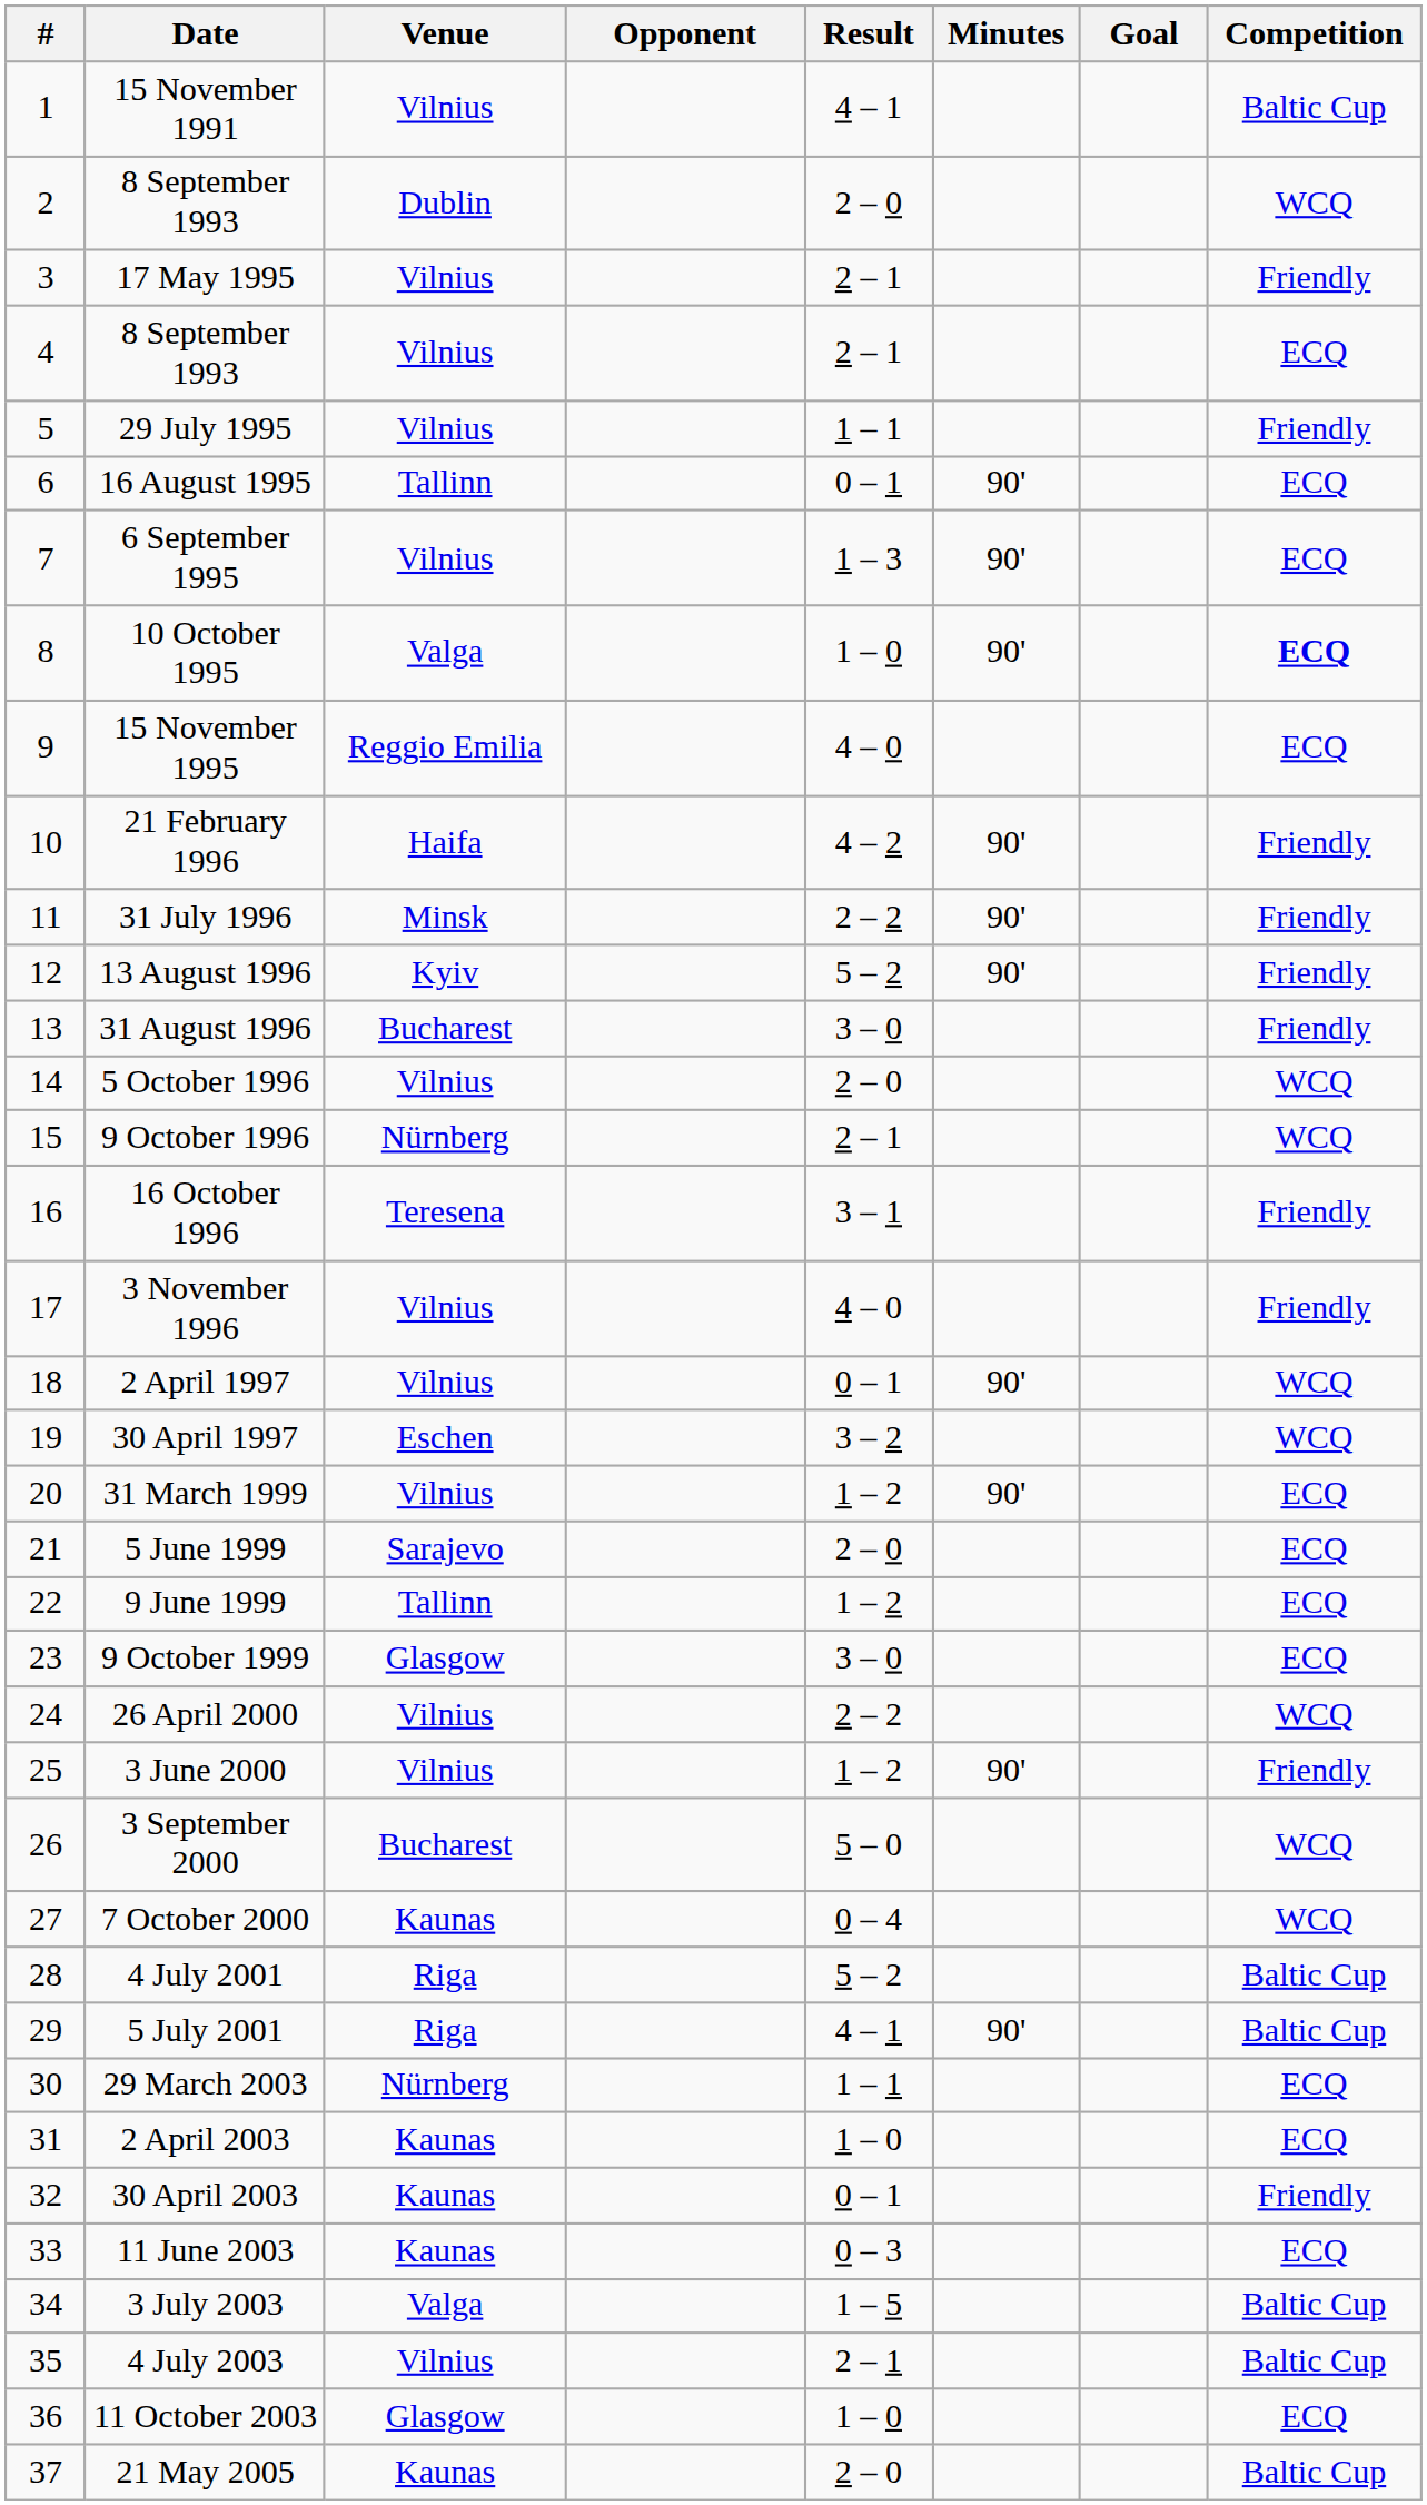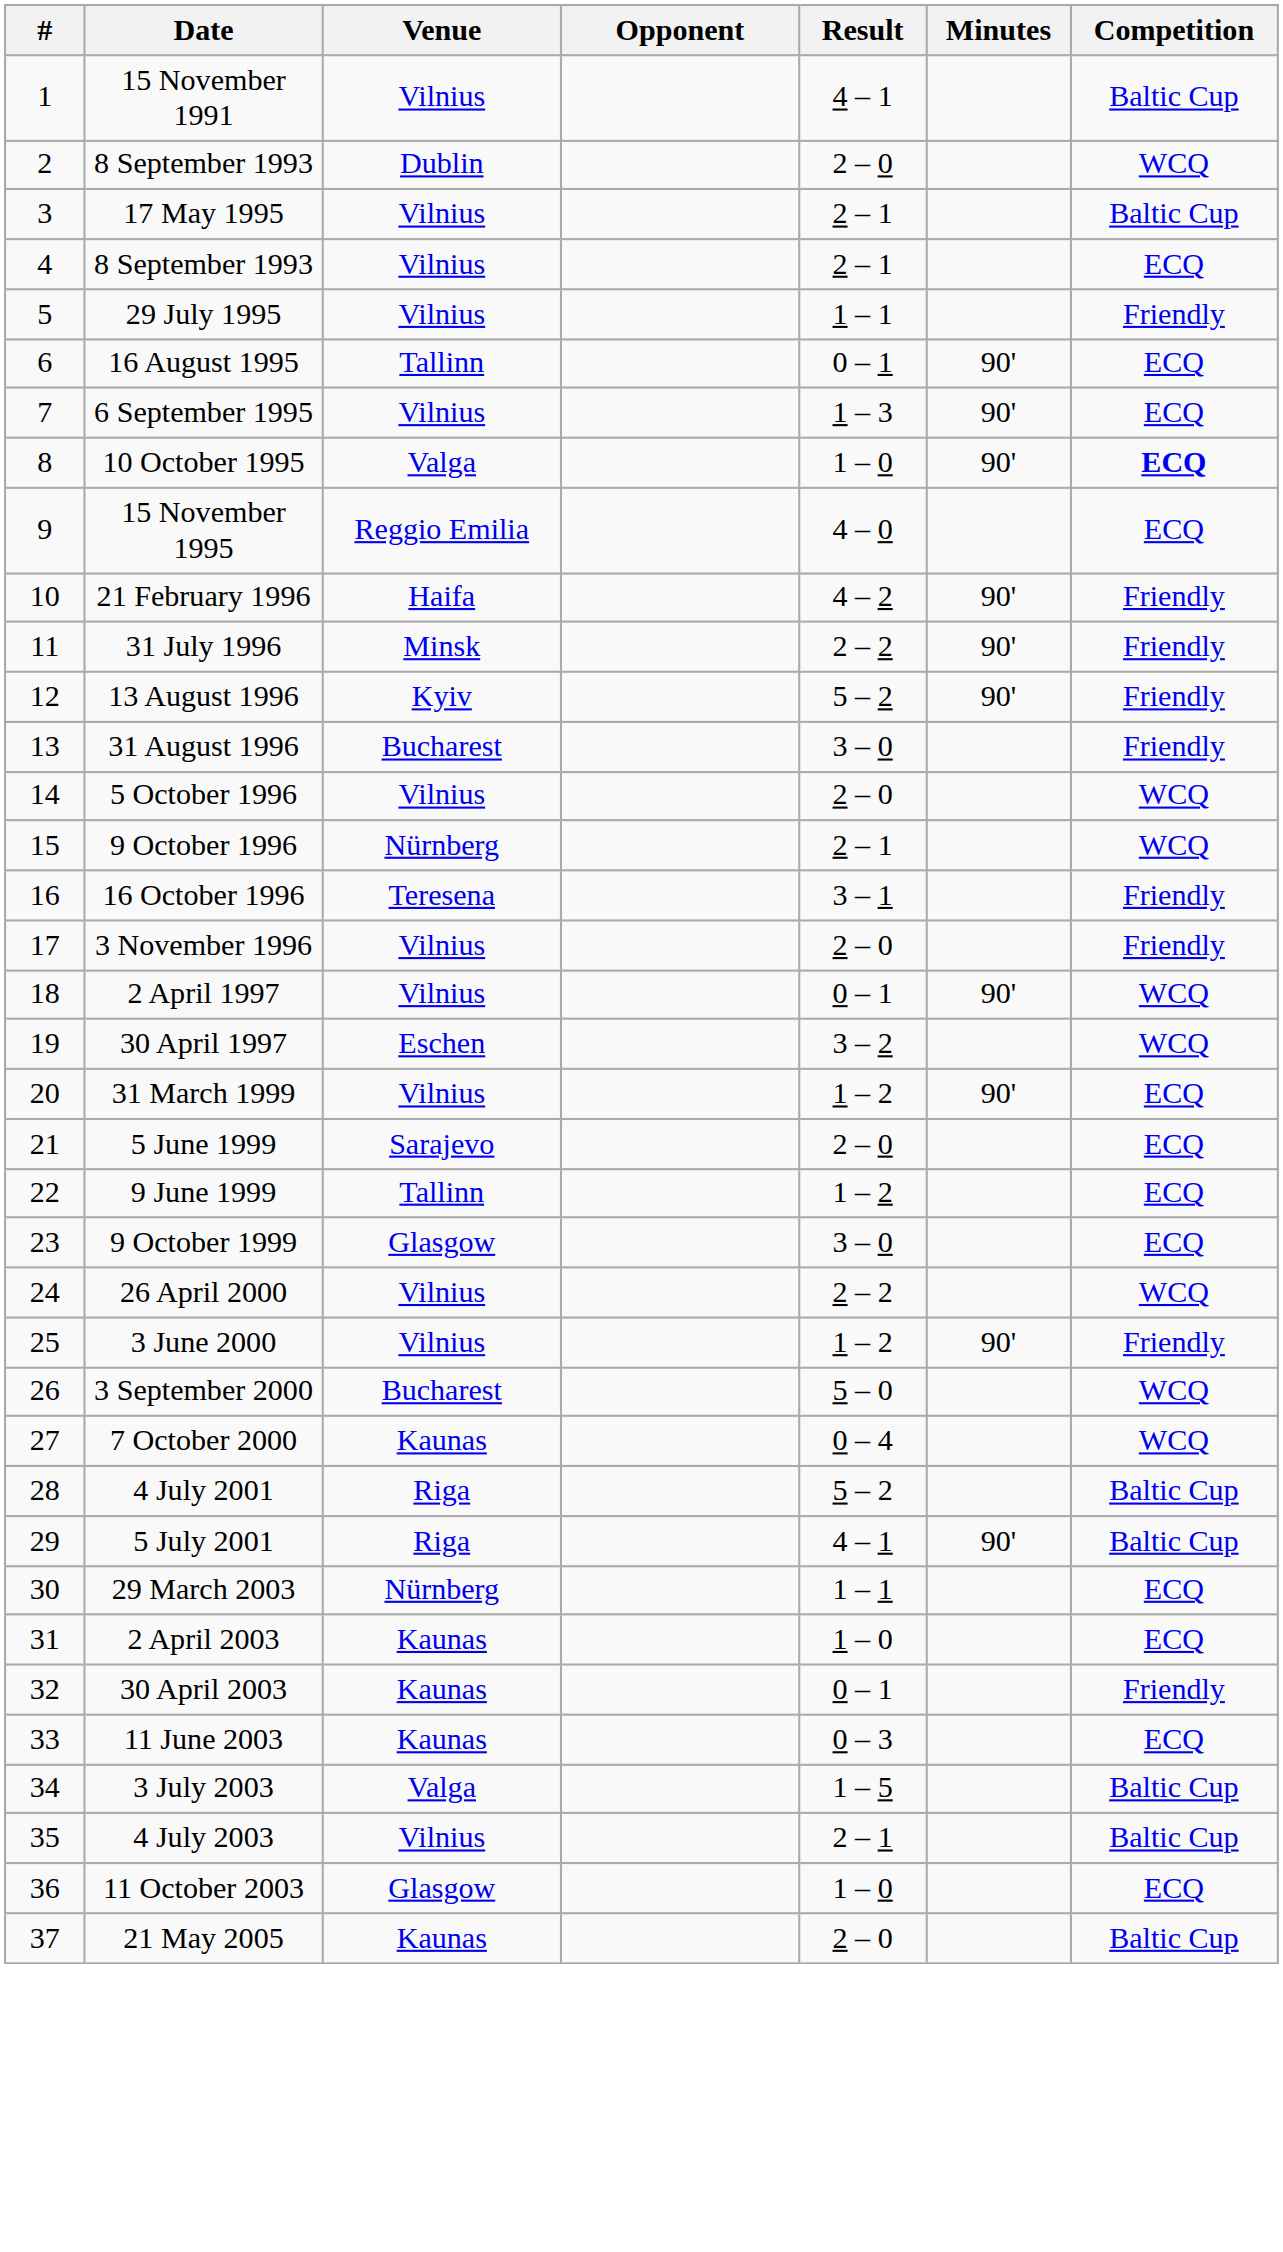- column: Goal
17 May 1995 | Competition: Friendly -> Baltic Cup
3 November 1996 | Result: 4 – 0 -> 2 – 0
